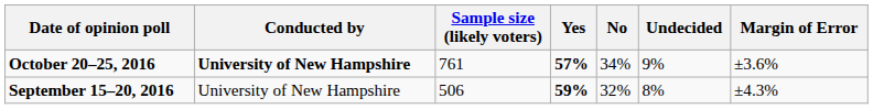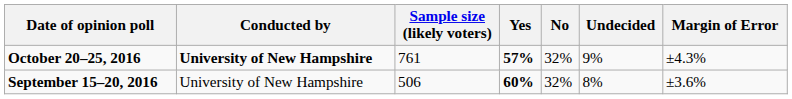October 20–25, 2016 | No: 34% -> 32%
October 20–25, 2016 | Margin of Error: ±3.6% -> ±4.3%
September 15–20, 2016 | Yes: 59% -> 60%
September 15–20, 2016 | Margin of Error: ±4.3% -> ±3.6%
